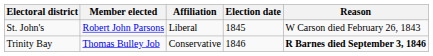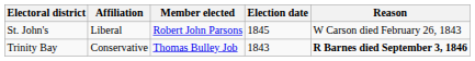columns swapped: Member elected <-> Affiliation
Trinity Bay | Election date: 1846 -> 1843
